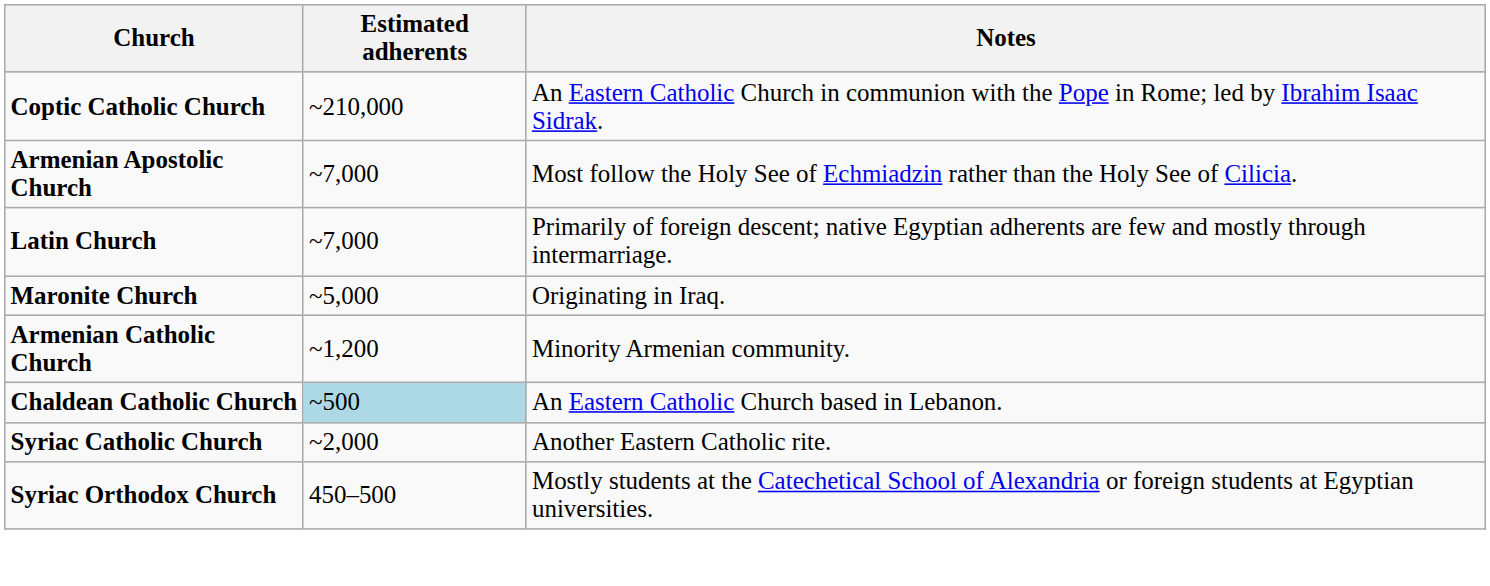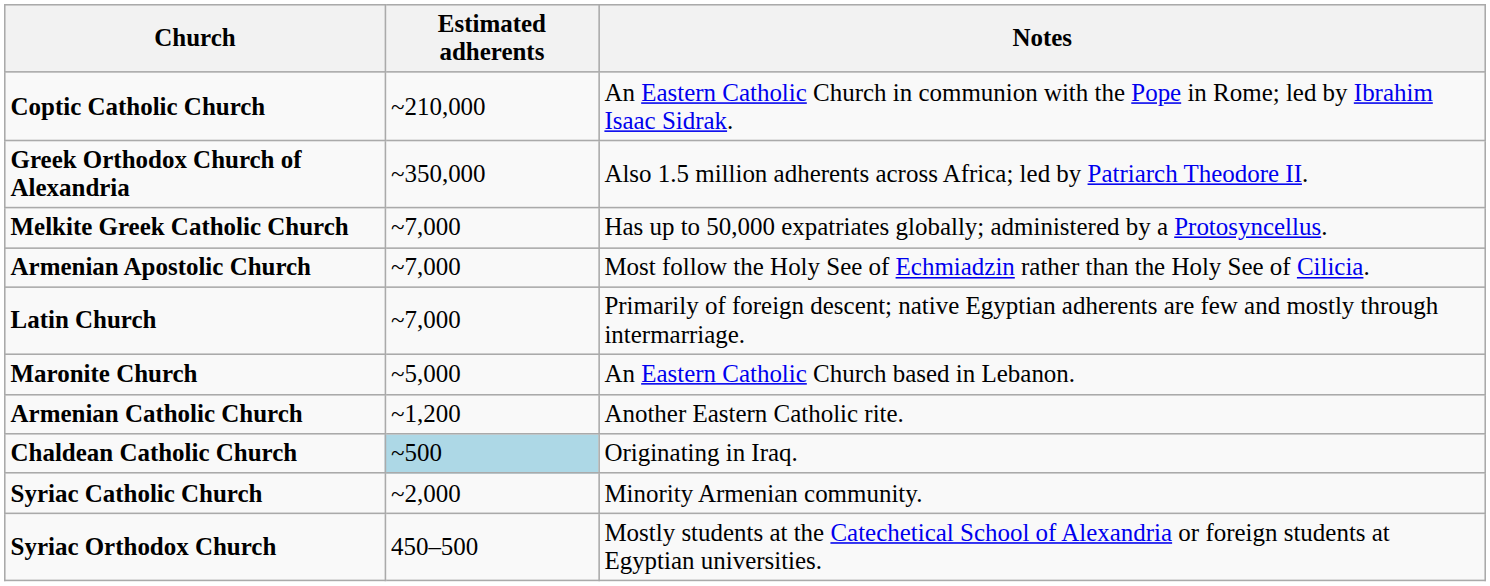+ row: Greek Orthodox Church of Alexandria | ~350,000 | Also 1.5 million adherents across Africa; led by Patriarch Theodore II.
+ row: Melkite Greek Catholic Church | ~7,000 | Has up to 50,000 expatriates globally; administered by a Protosyncellus.
Maronite Church | Notes: Originating in Iraq. -> An Eastern Catholic Church based in Lebanon.
Armenian Catholic Church | Notes: Minority Armenian community. -> Another Eastern Catholic rite.
Chaldean Catholic Church | Notes: An Eastern Catholic Church based in Lebanon. -> Originating in Iraq.
Syriac Catholic Church | Notes: Another Eastern Catholic rite. -> Minority Armenian community.
